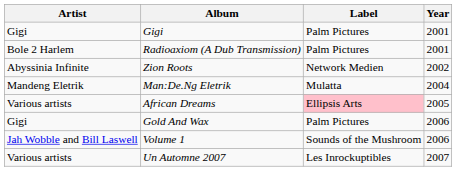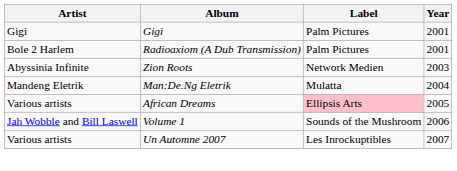Zion Roots | Year: 2002 -> 2003
- row: Gigi | Gold And Wax | Palm Pictures | 2006
